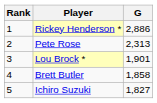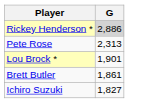- column: Rank | 1 | 2 | 3 | 4 | 5
Rickey Henderson * | G: no background -> lightgrey background
Brett Butler | G: 1,858 -> 1,861
